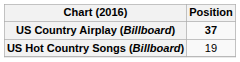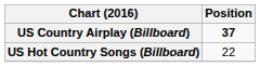US Hot Country Songs (Billboard) | Position: 19 -> 22
